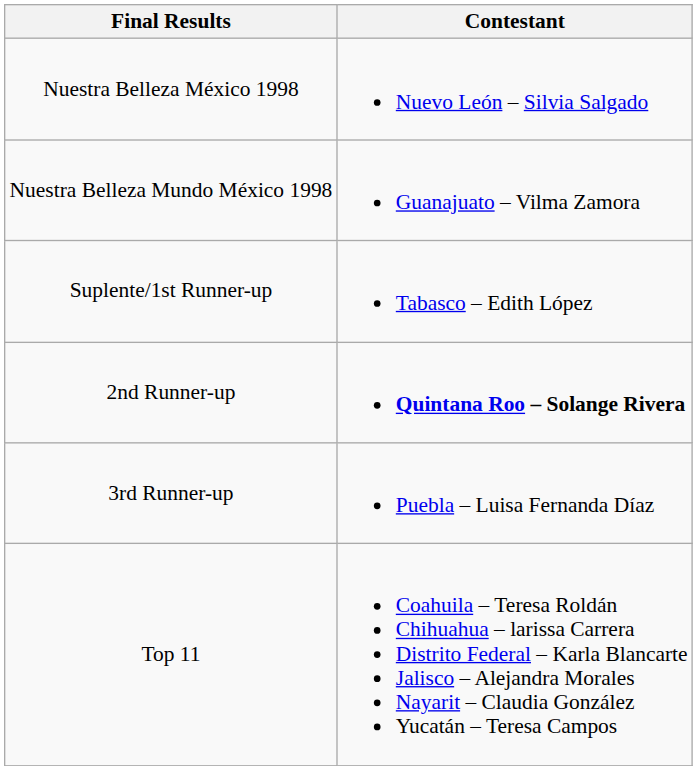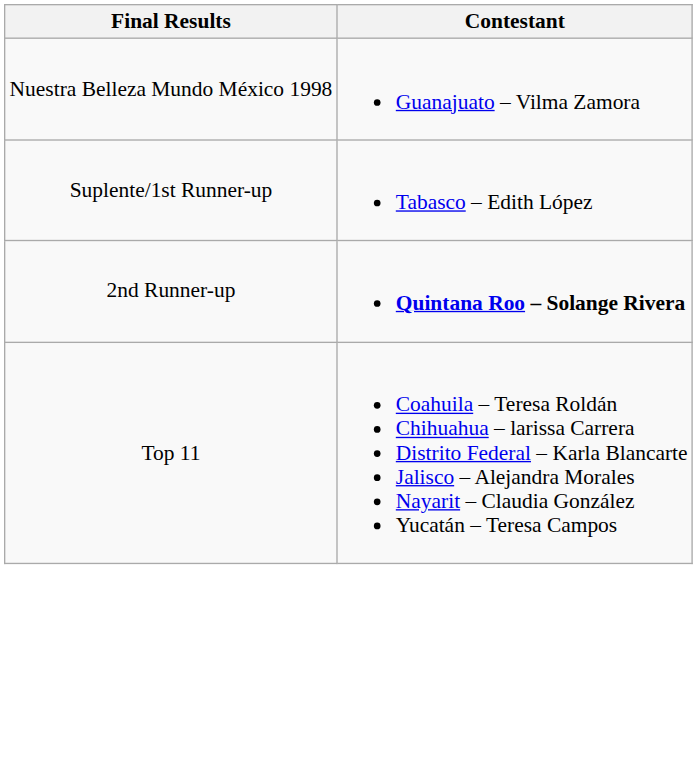- row: Nuestra Belleza México 1998 | Nuevo León – Silvia Salgado
- row: 3rd Runner-up | Puebla – Luisa Fernanda Díaz
